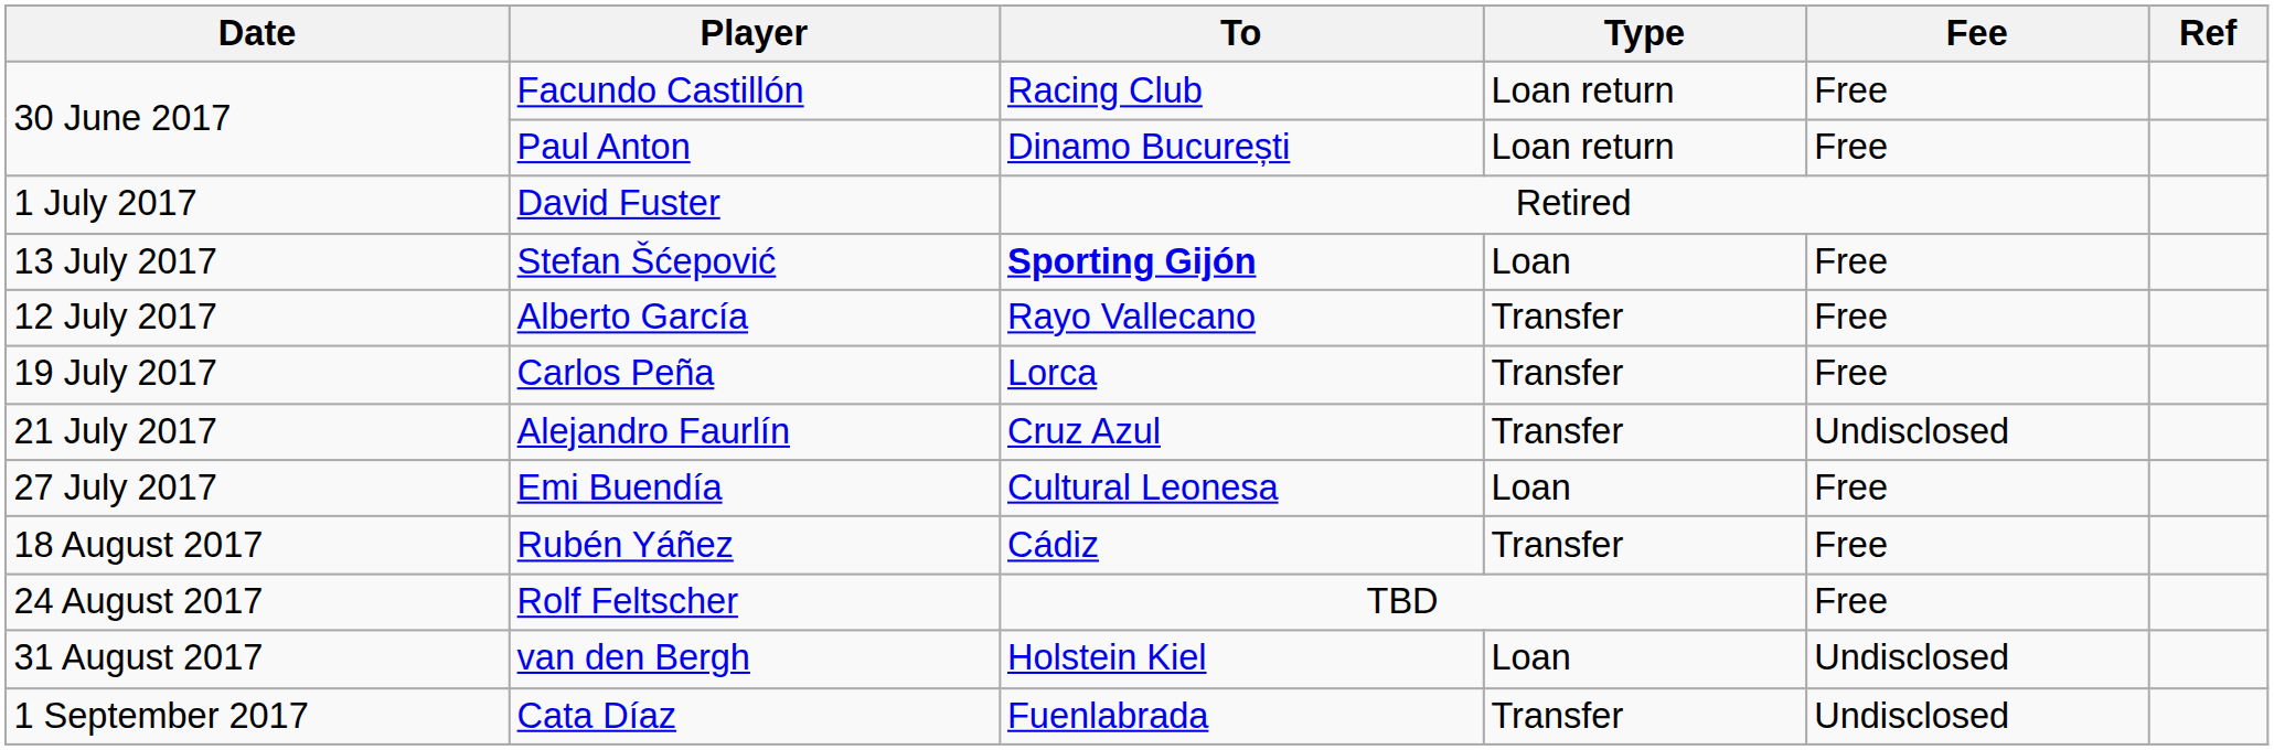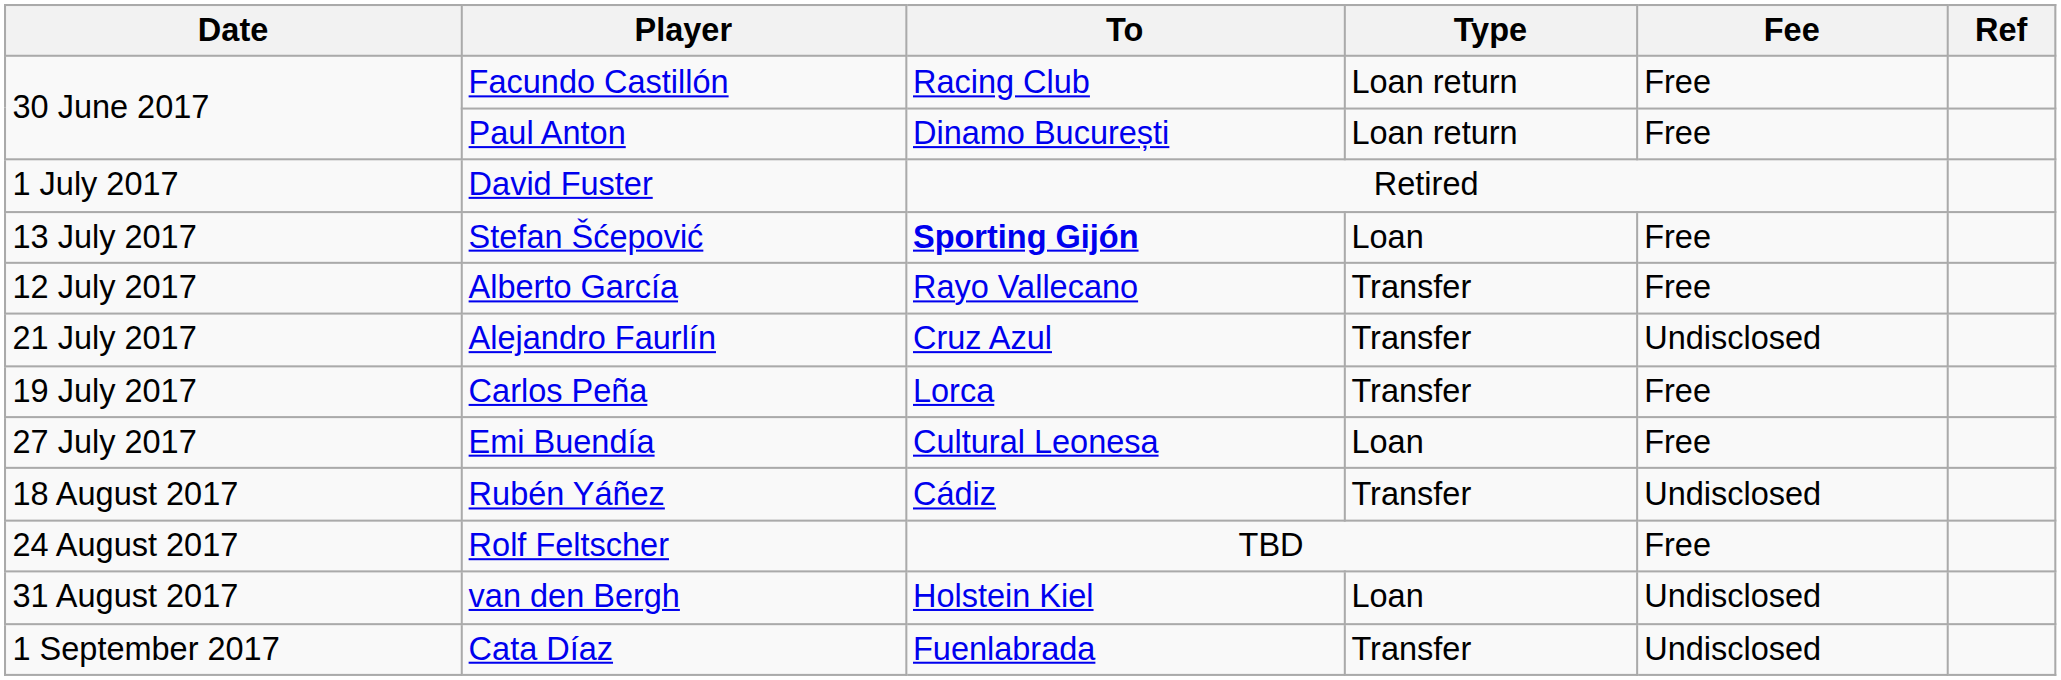rows swapped: Carlos Peña <-> Alejandro Faurlín
Rubén Yáñez | Fee: Free -> Undisclosed
